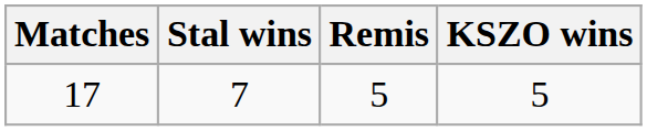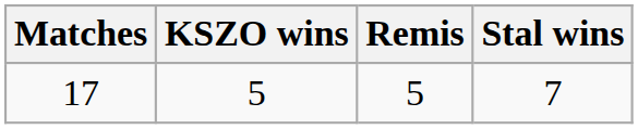columns swapped: Stal wins <-> KSZO wins
